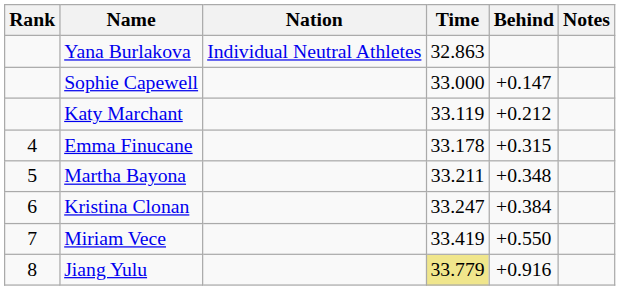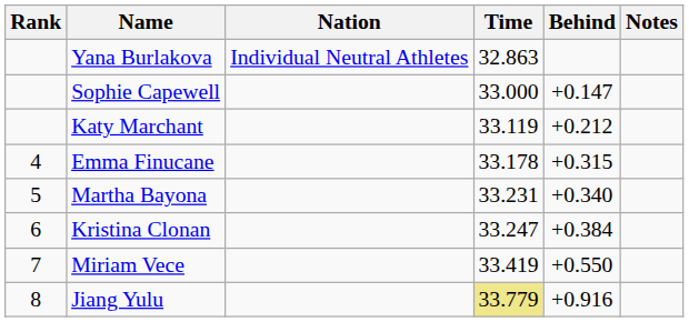Martha Bayona | Time: 33.211 -> 33.231
Martha Bayona | Behind: +0.348 -> +0.340
